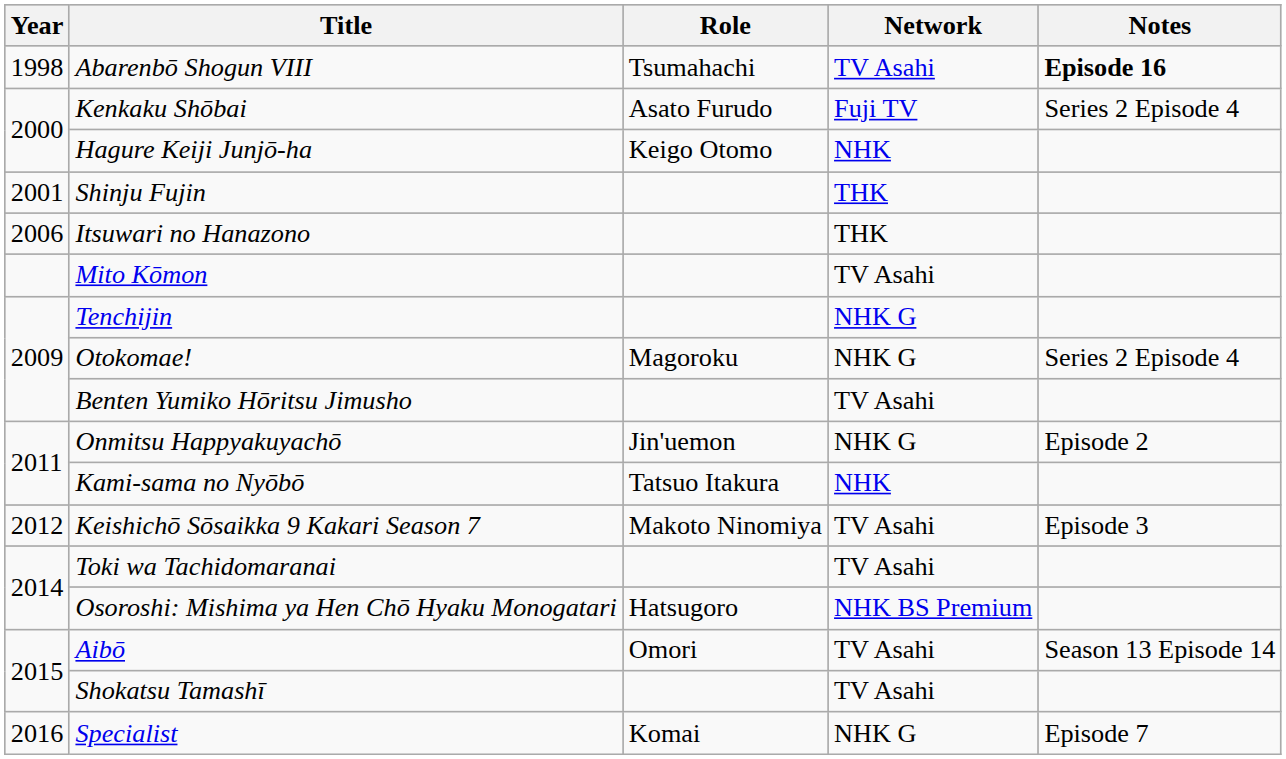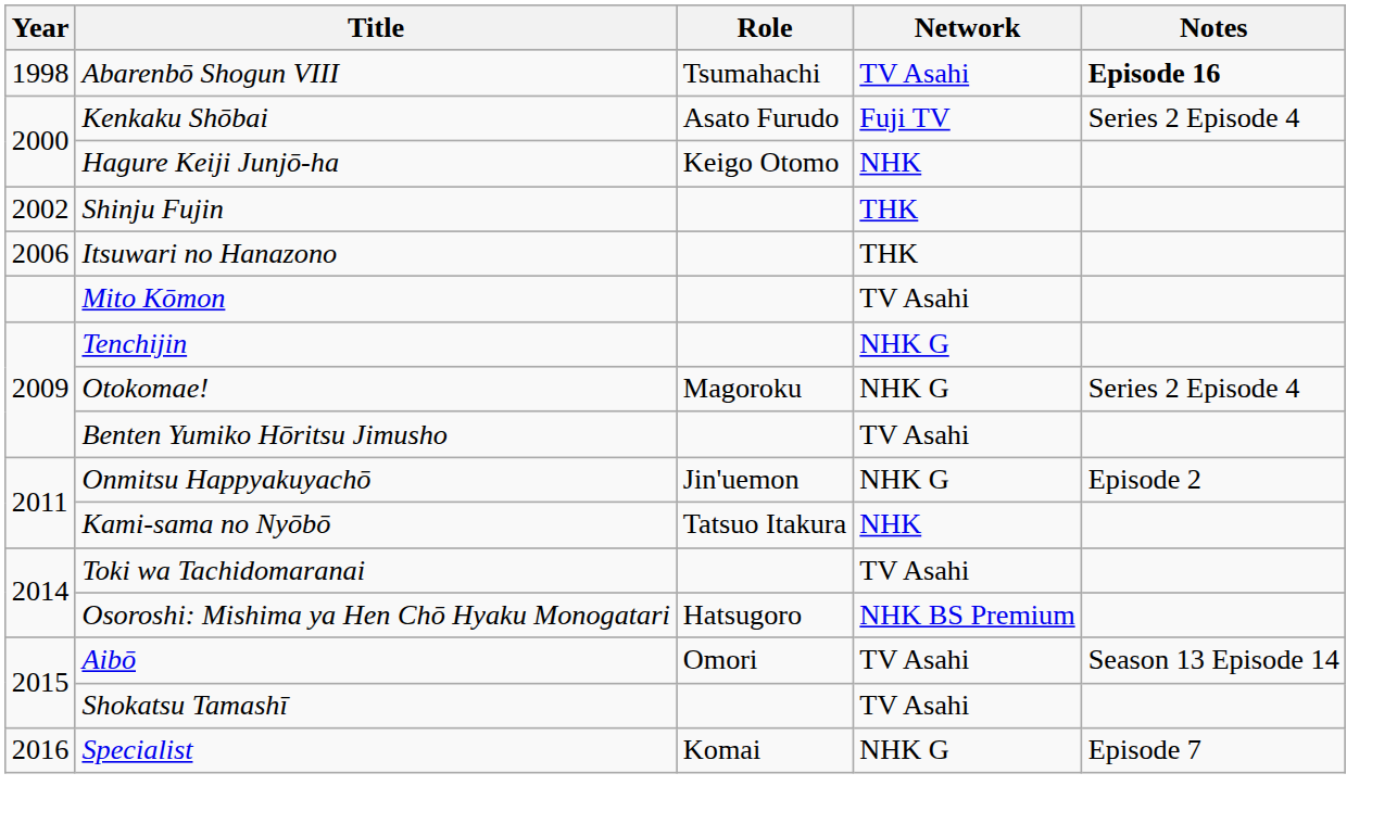Shinju Fujin | Year: 2001 -> 2002
- row: 2012 | Keishichō Sōsaikka 9 Kakari Season 7 | Makoto Ninomiya | TV Asahi | Episode 3
